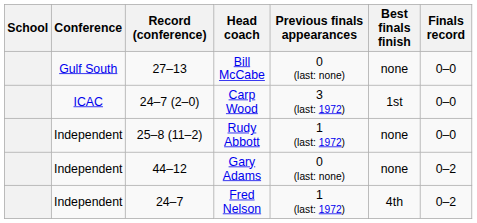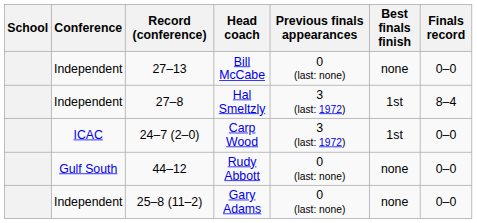Bill McCabe | Conference: Gulf South -> Independent
+ row: Independent | 27–8 | Hal Smeltzly | 3 (last: 1972) | 1st | 8–4
Rudy Abbott | Conference: Independent -> Gulf South
Rudy Abbott | Record (conference): 25–8 (11–2) -> 44–12
Rudy Abbott | Previous finals appearances: 1 (last: 1972) -> 0 (last: none)
Gary Adams | Record (conference): 44–12 -> 25–8 (11–2)
Gary Adams | Finals record: 0–2 -> 0–0
- row: Independent | 24–7 | Fred Nelson | 1 (last: 1972) | 4th | 0–2
